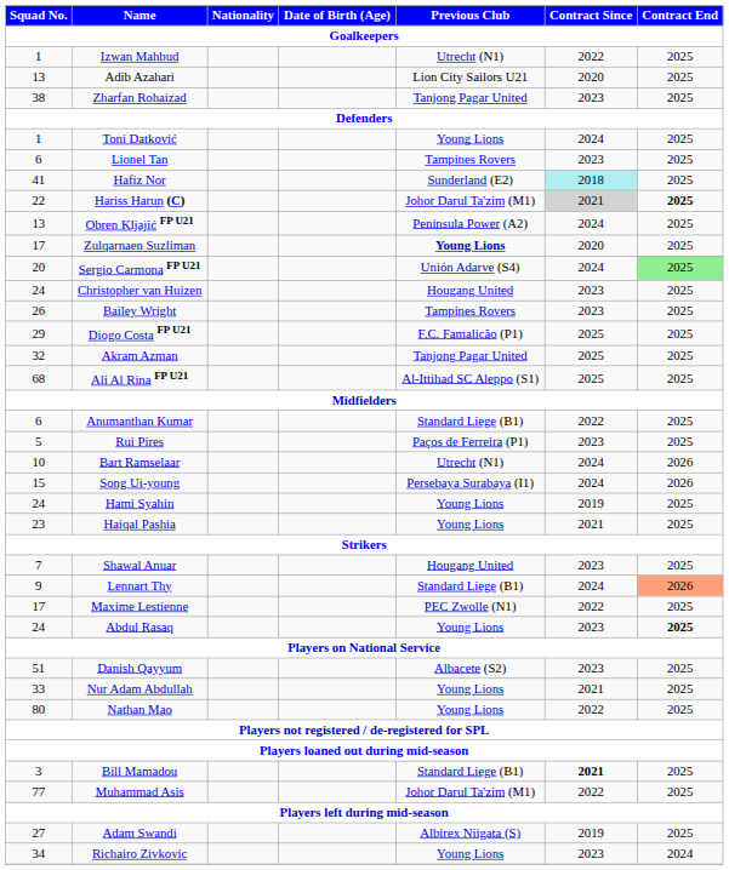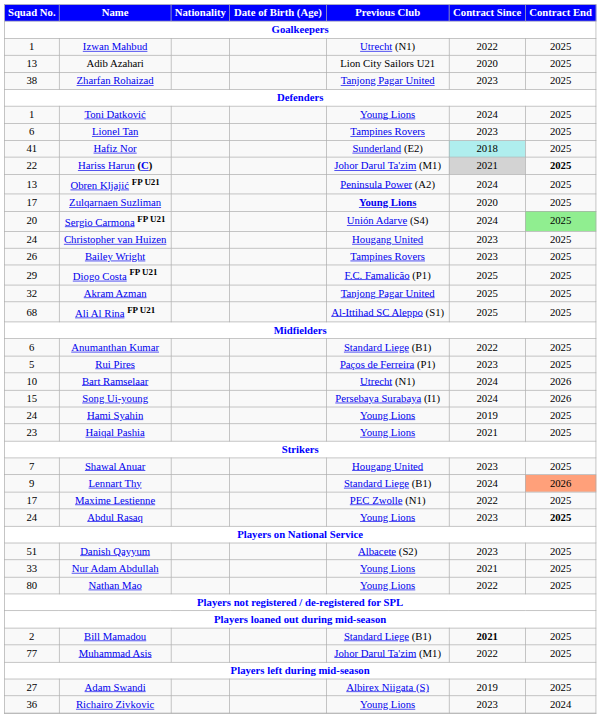Bill Mamadou | Squad No.: 3 -> 2
Richairo Zivkovic | Squad No.: 34 -> 36
